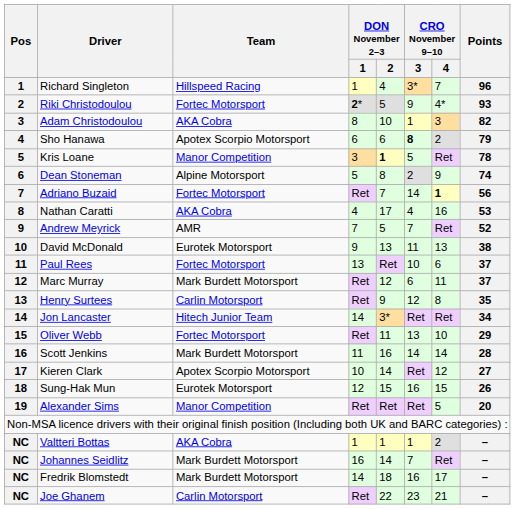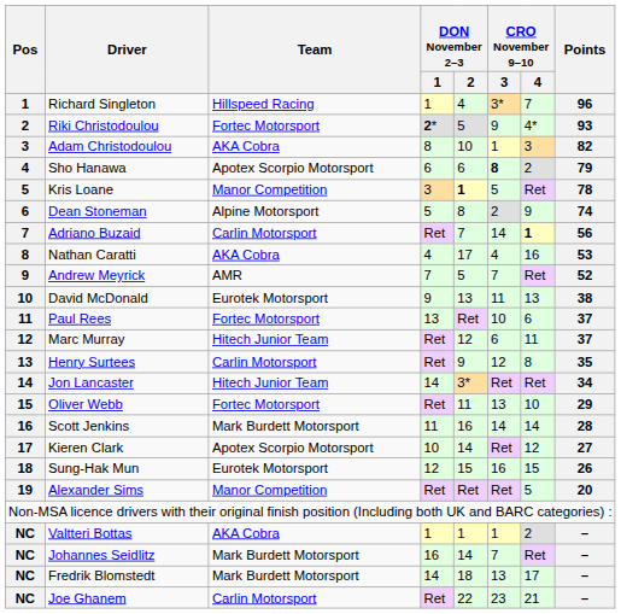Adriano Buzaid | Team: Fortec Motorsport -> Carlin Motorsport
Marc Murray | Team: Mark Burdett Motorsport -> Hitech Junior Team
Fredrik Blomstedt | CRO November 9–10 / 3: 16 -> 13
